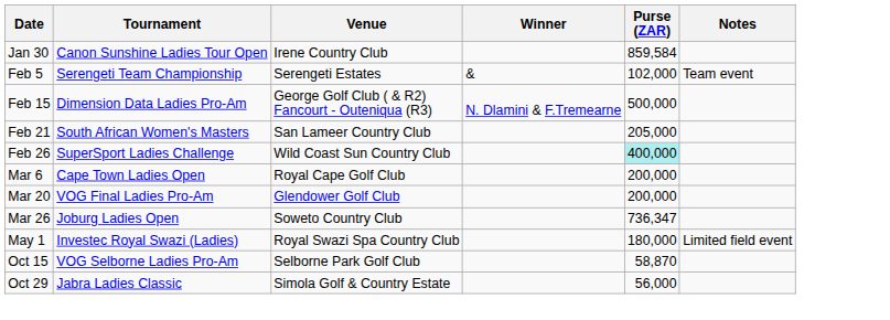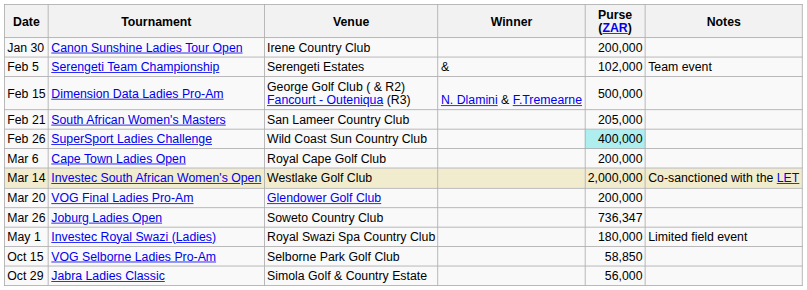Jan 30 | Purse (ZAR): 859,584 -> 200,000
+ row: Mar 14 | Investec South African Women's Open | Westlake Golf Club | 2,000,000 | Co-sanctioned with the LET
Oct 15 | Purse (ZAR): 58,870 -> 58,850
